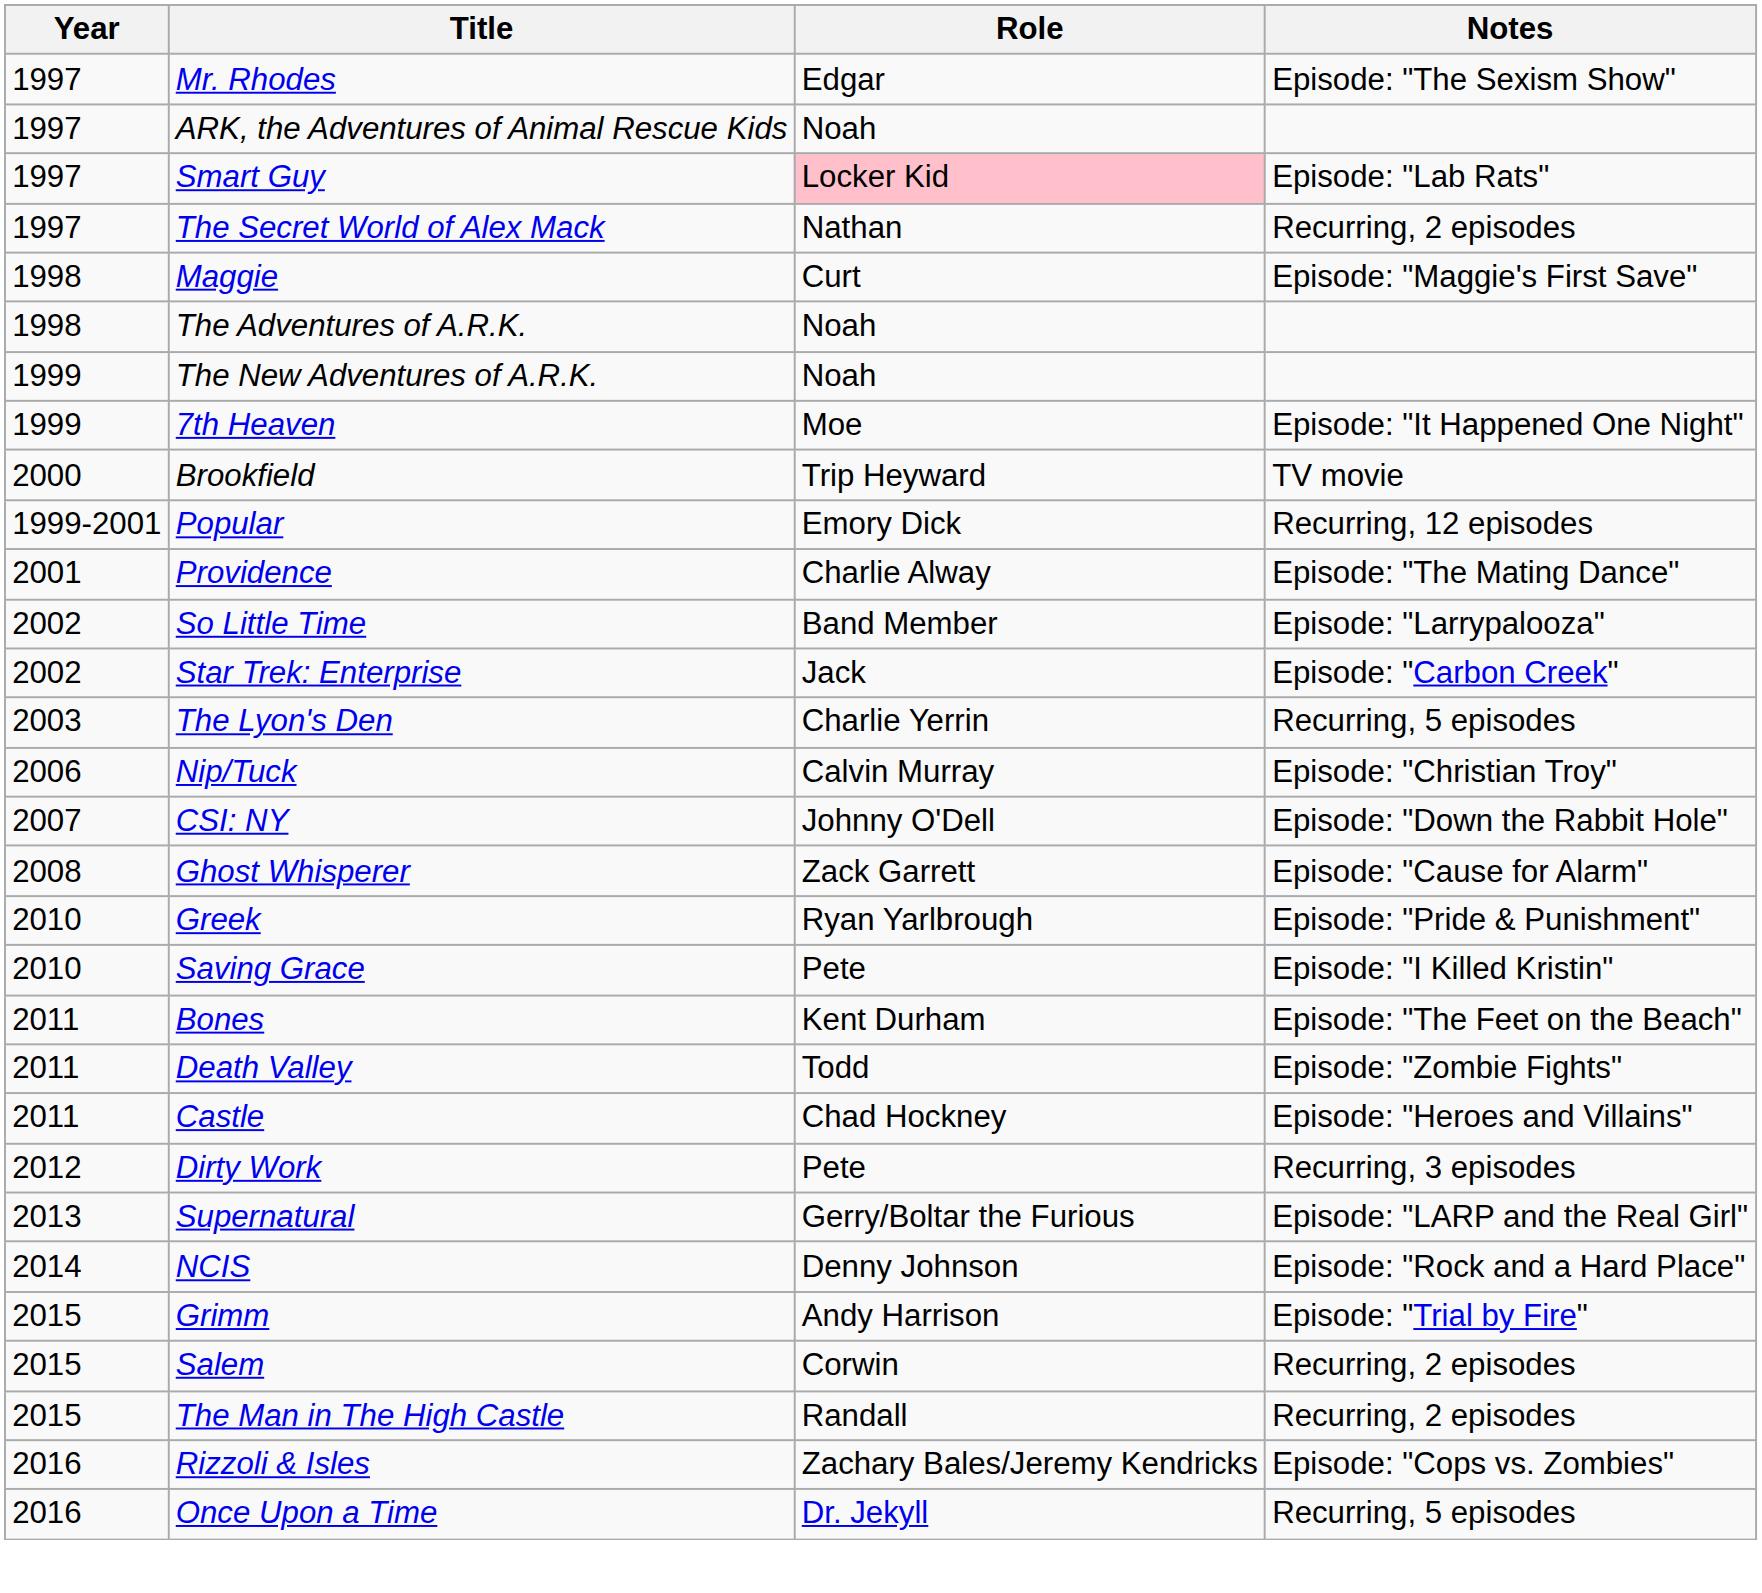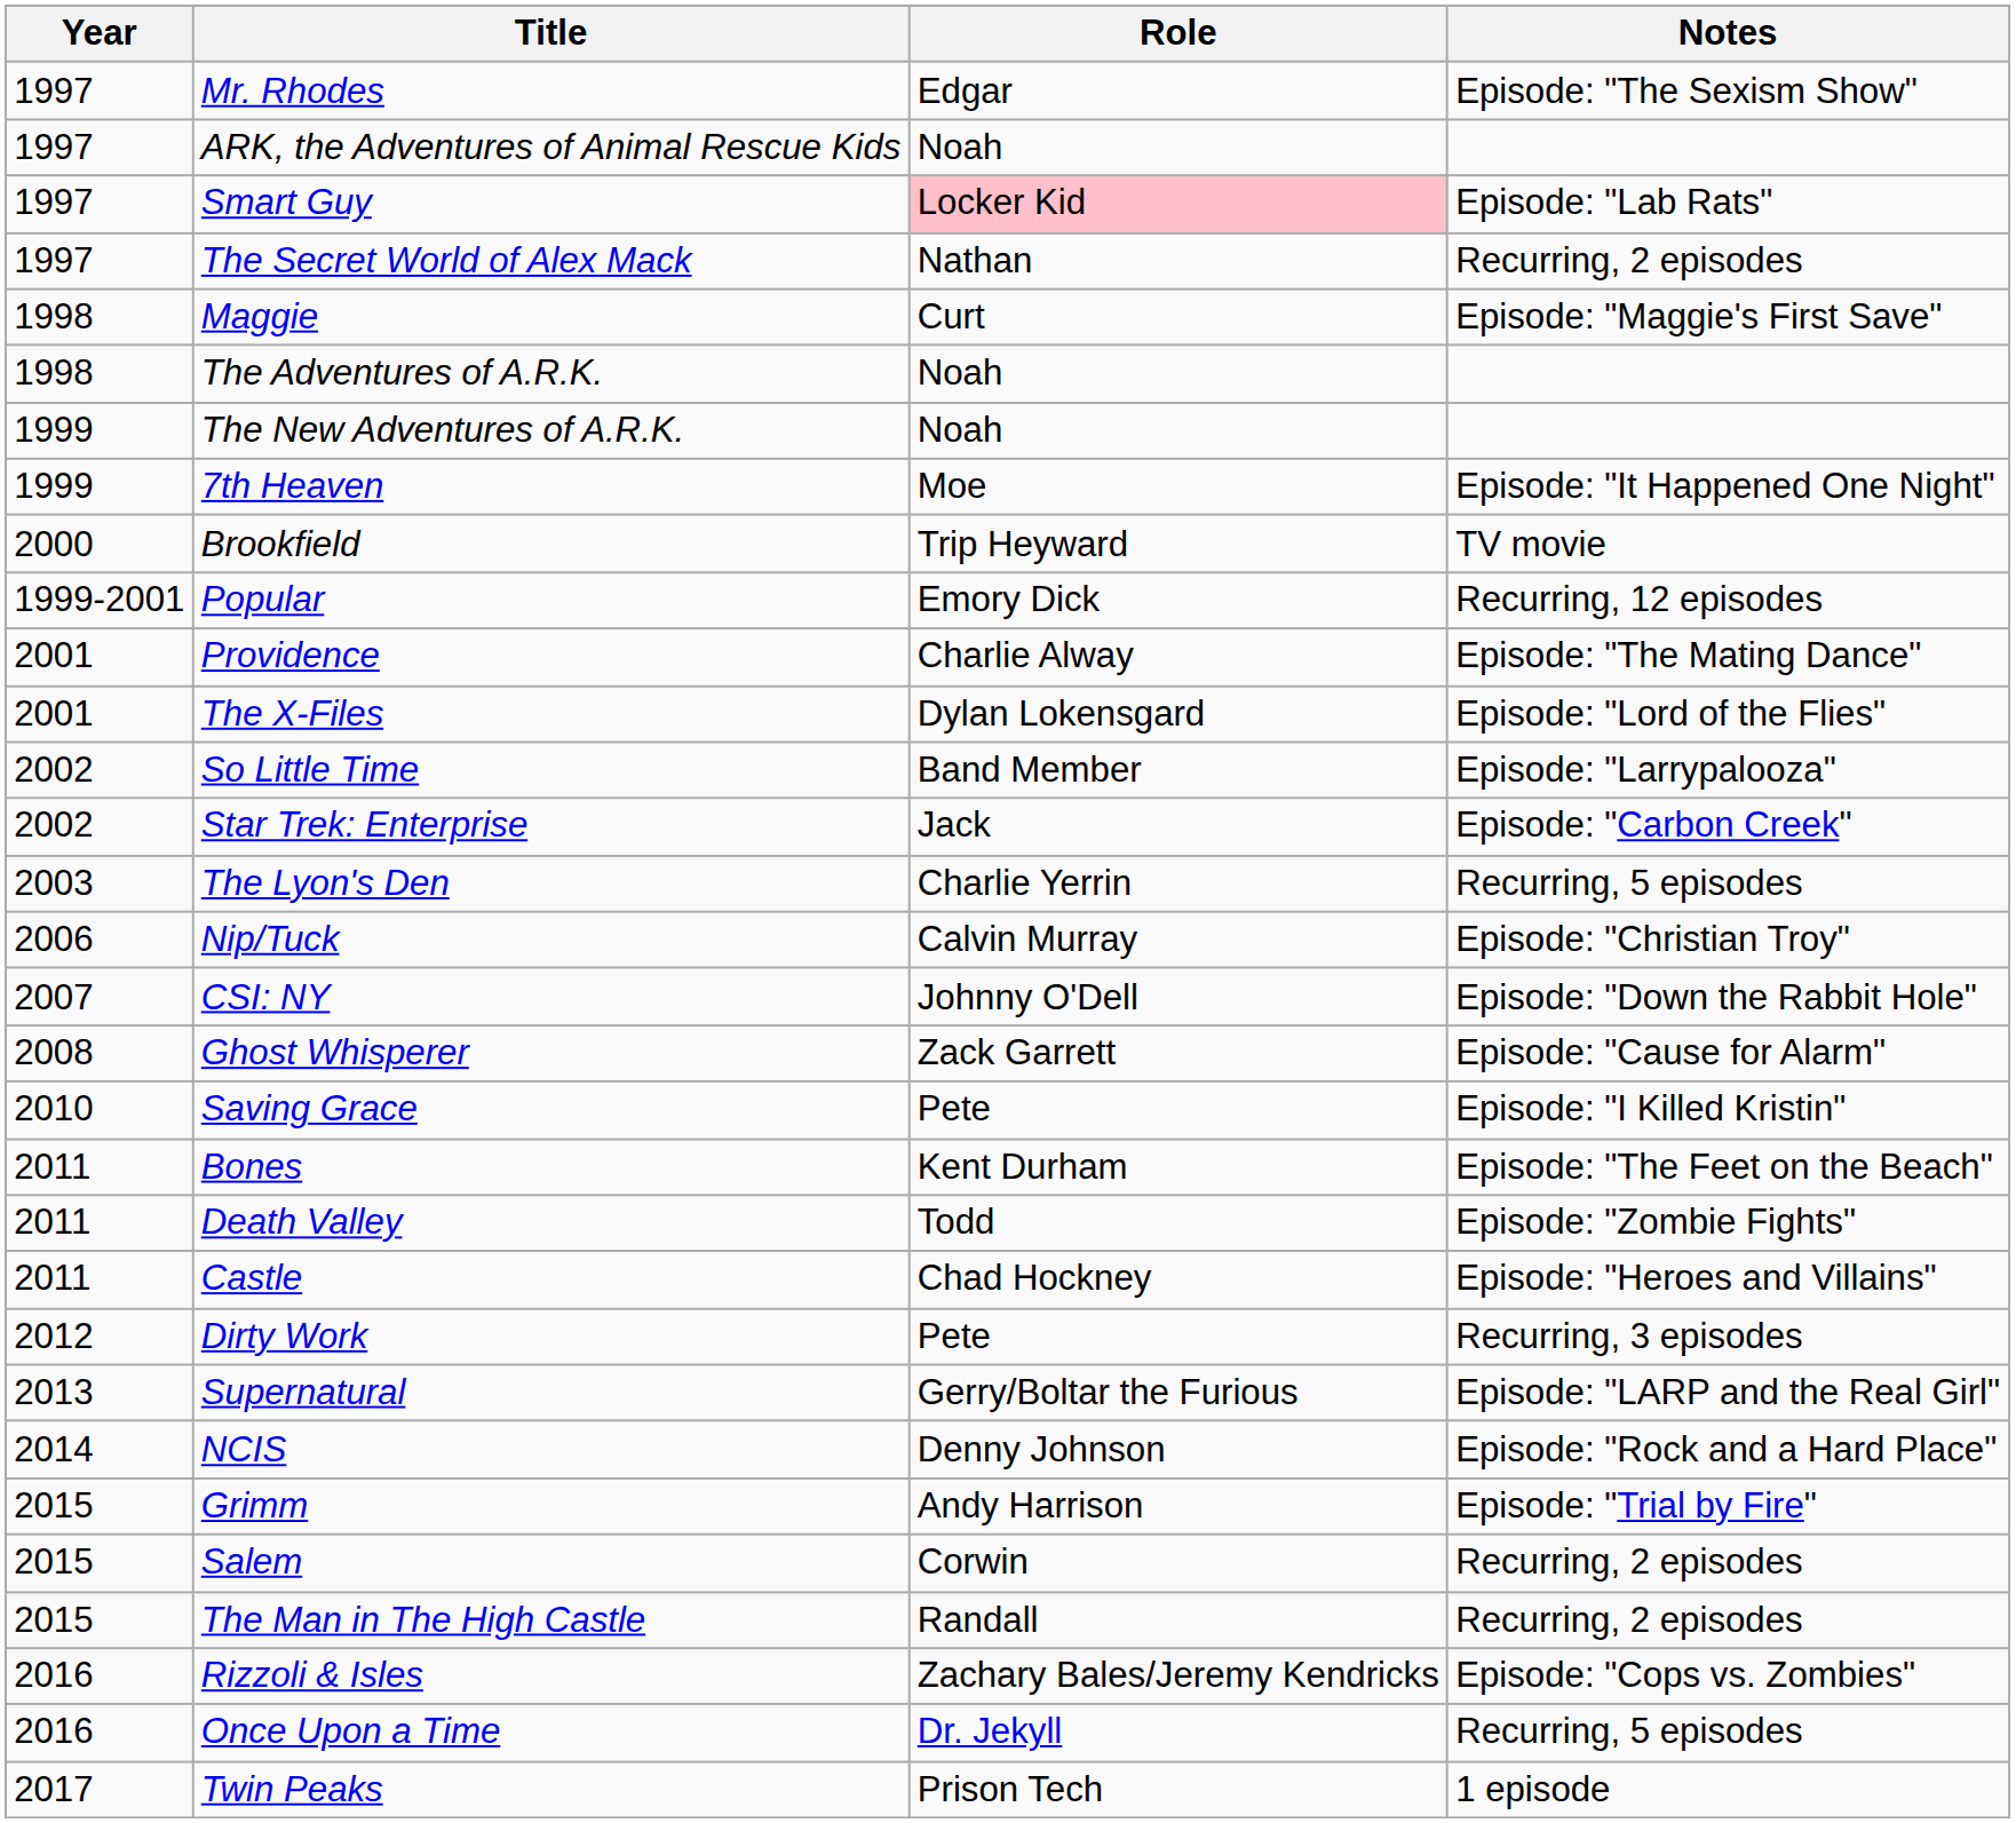+ row: 2001 | The X-Files | Dylan Lokensgard | Episode: "Lord of the Flies"
- row: 2010 | Greek | Ryan Yarlbrough | Episode: "Pride & Punishment"
+ row: 2017 | Twin Peaks | Prison Tech | 1 episode
